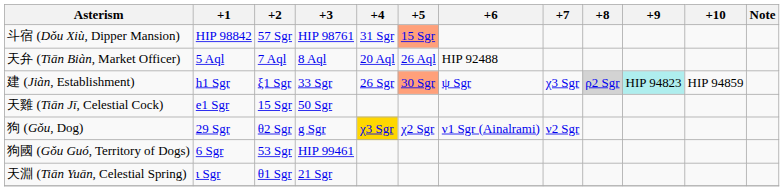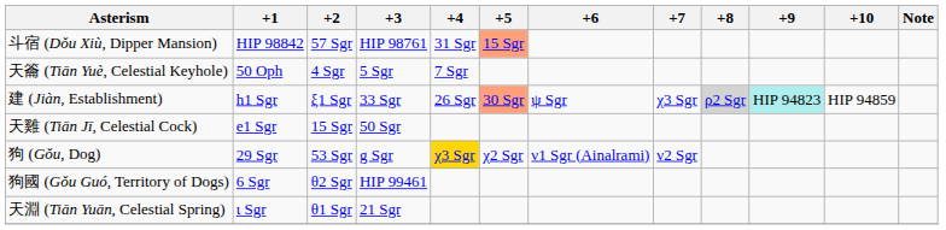+ row: 天籥 (Tiān Yuè, Celestial Keyhole) | 50 Oph | 4 Sgr | 5 Sgr | 7 Sgr
- row: 天弁 (Tiān Biàn, Market Officer) | 5 Aql | 7 Aql | 8 Aql | 20 Aql | 26 Aql | HIP 92488
狗 (Gǒu, Dog) | +2: θ2 Sgr -> 53 Sgr
狗國 (Gǒu Guó, Territory of Dogs) | +2: 53 Sgr -> θ2 Sgr
